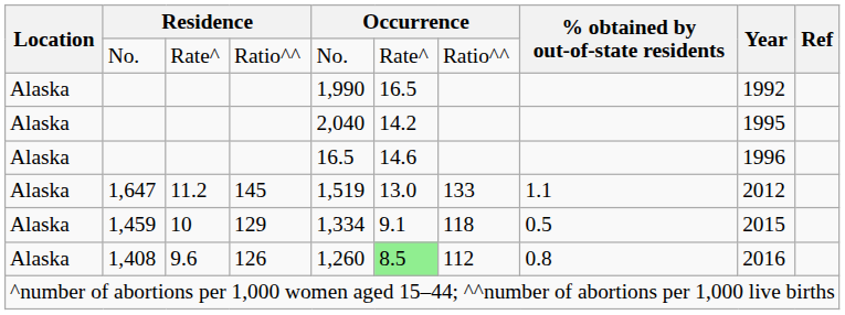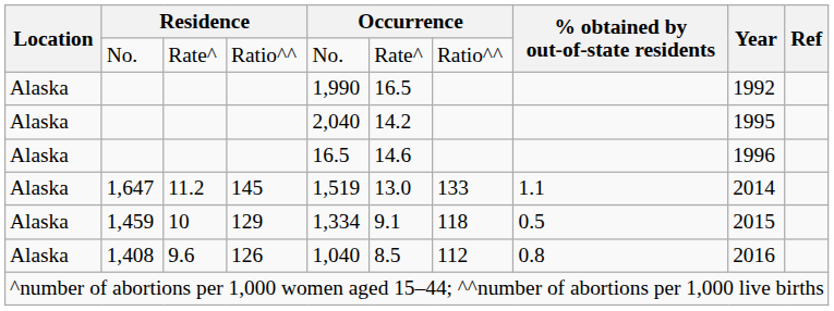1,647 | Year: 2012 -> 2014
1,408 | column 5: 1,260 -> 1,040
1,408 | column 6: lightgreen background -> no background
